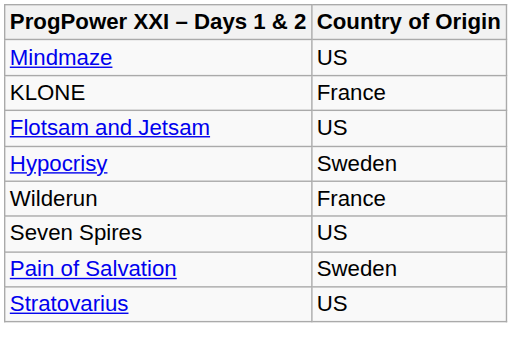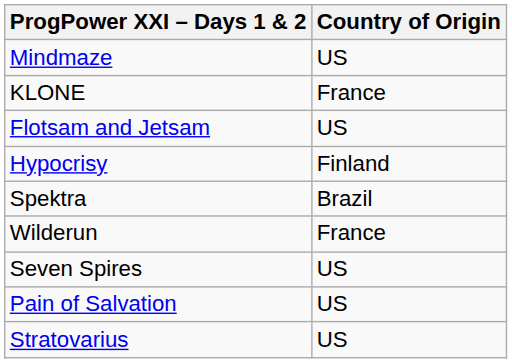Hypocrisy | Country of Origin: Sweden -> Finland
+ row: Spektra | Brazil
Pain of Salvation | Country of Origin: Sweden -> US
